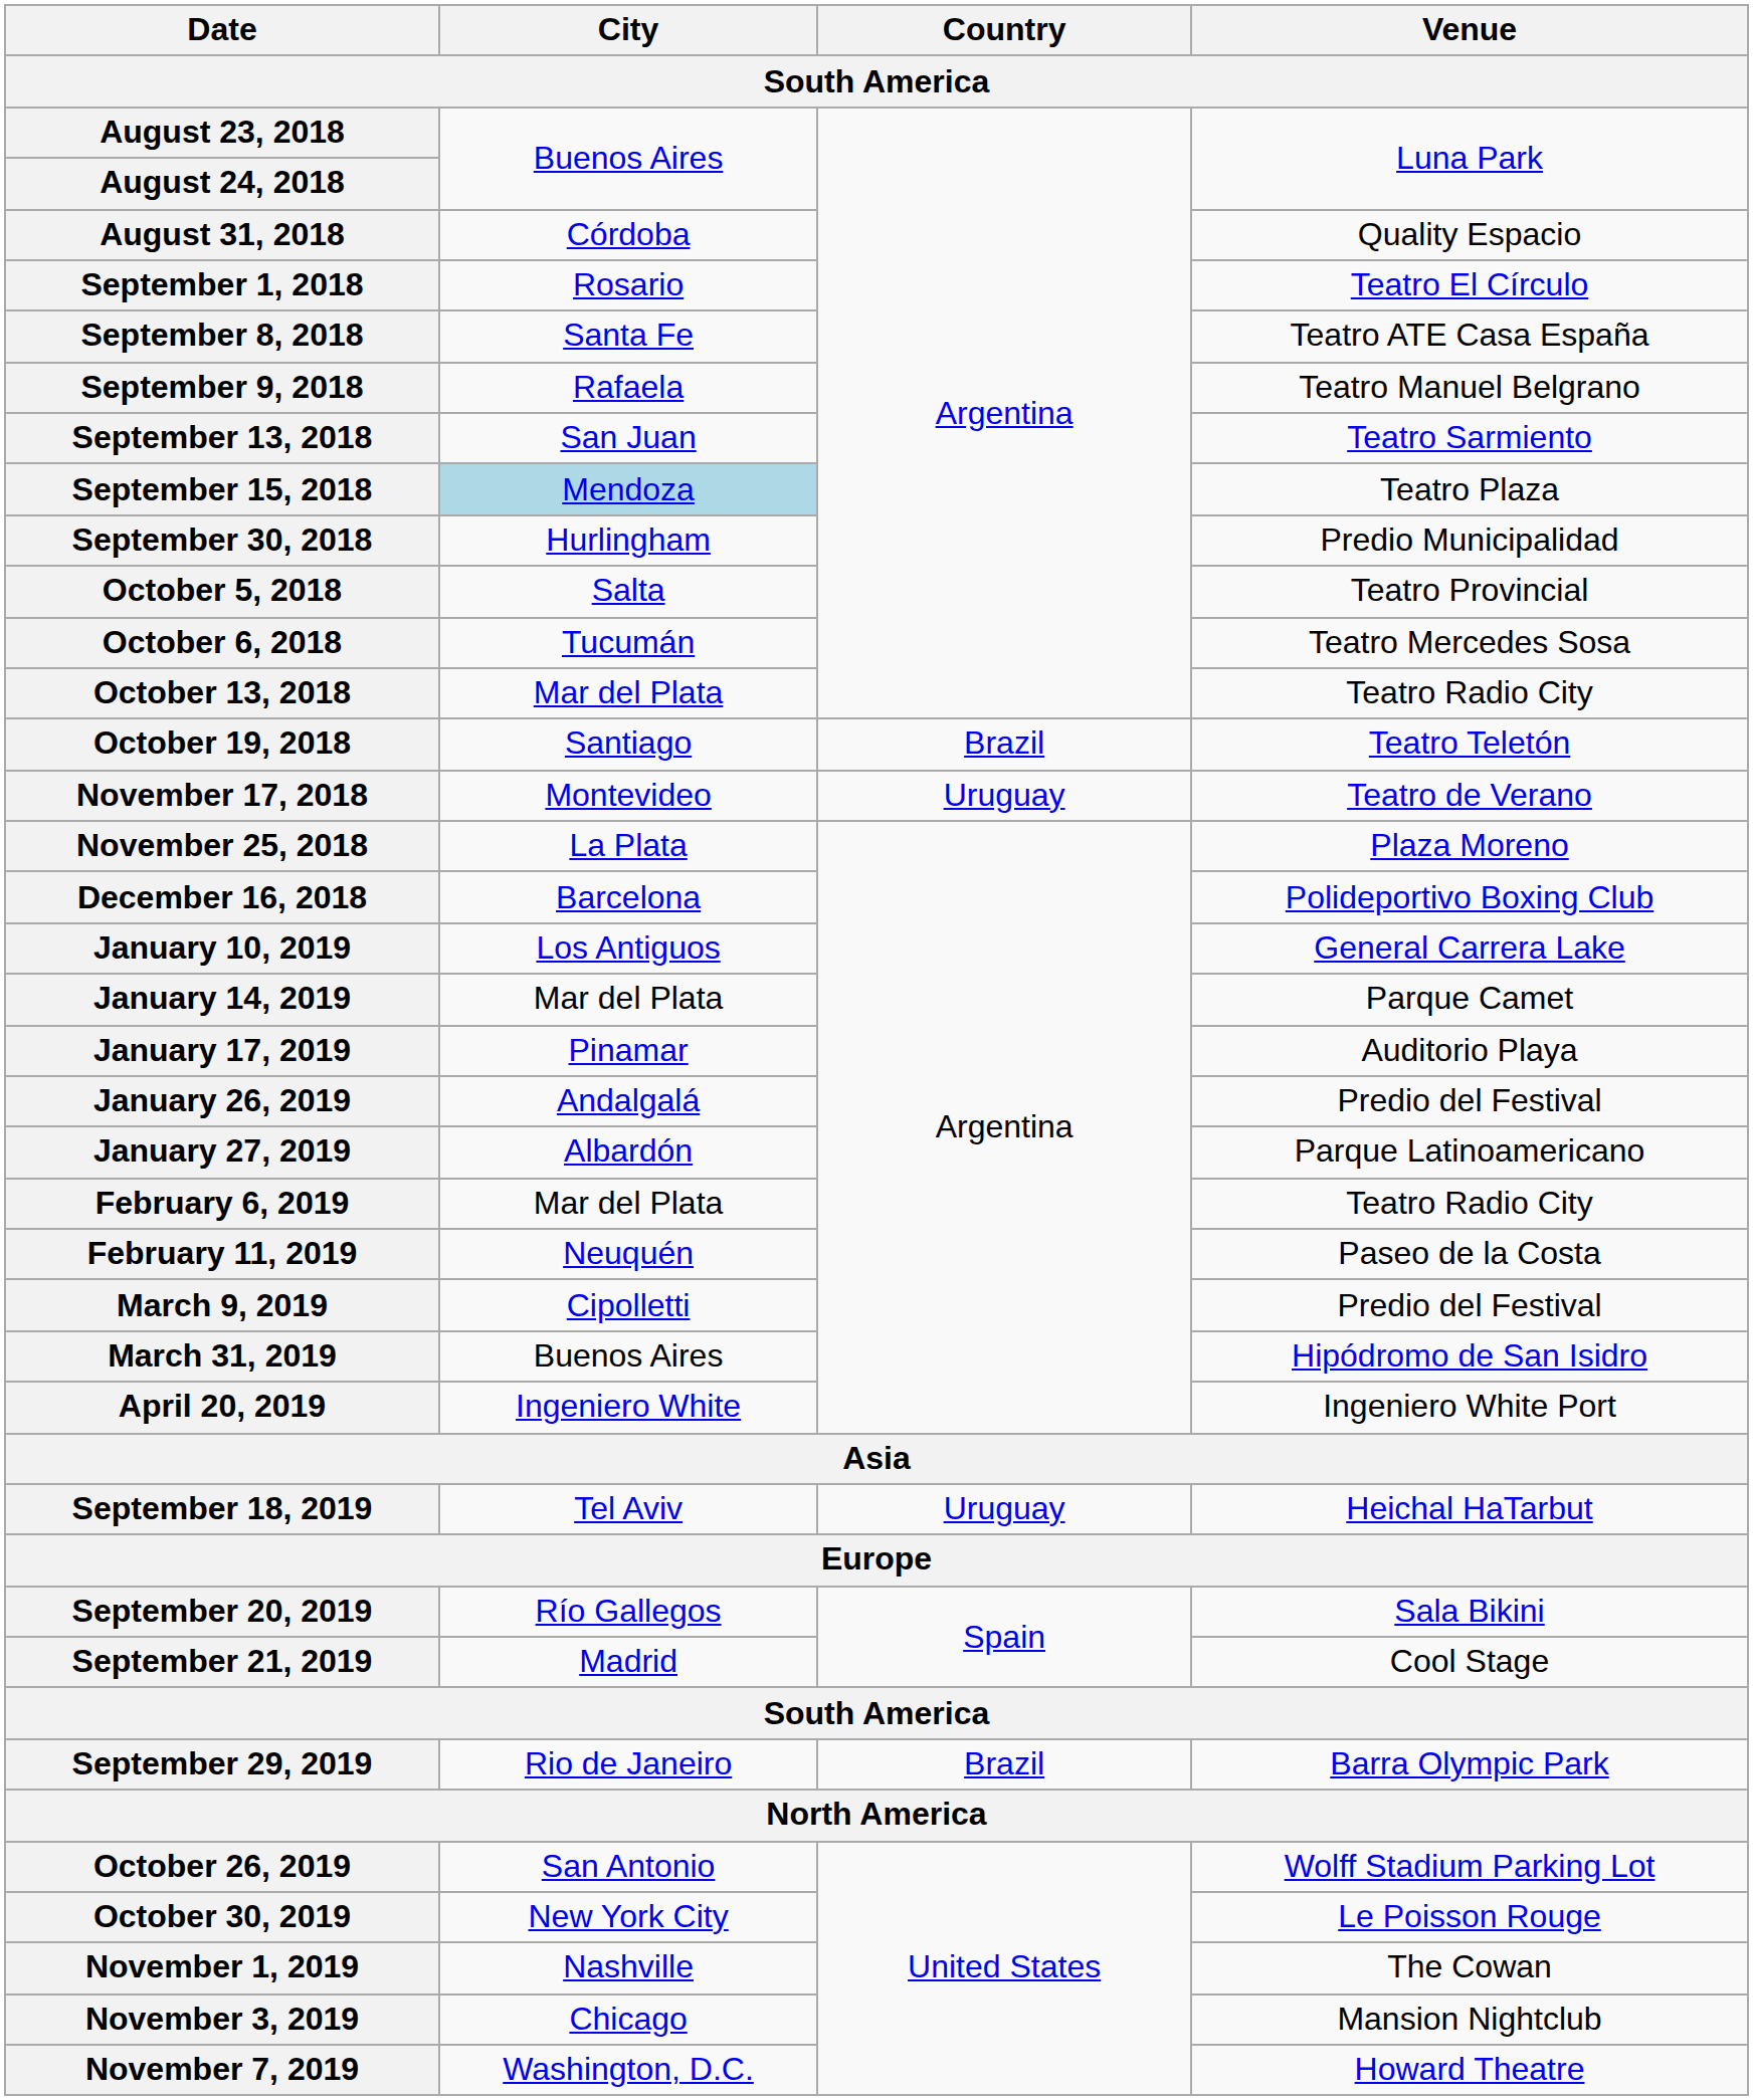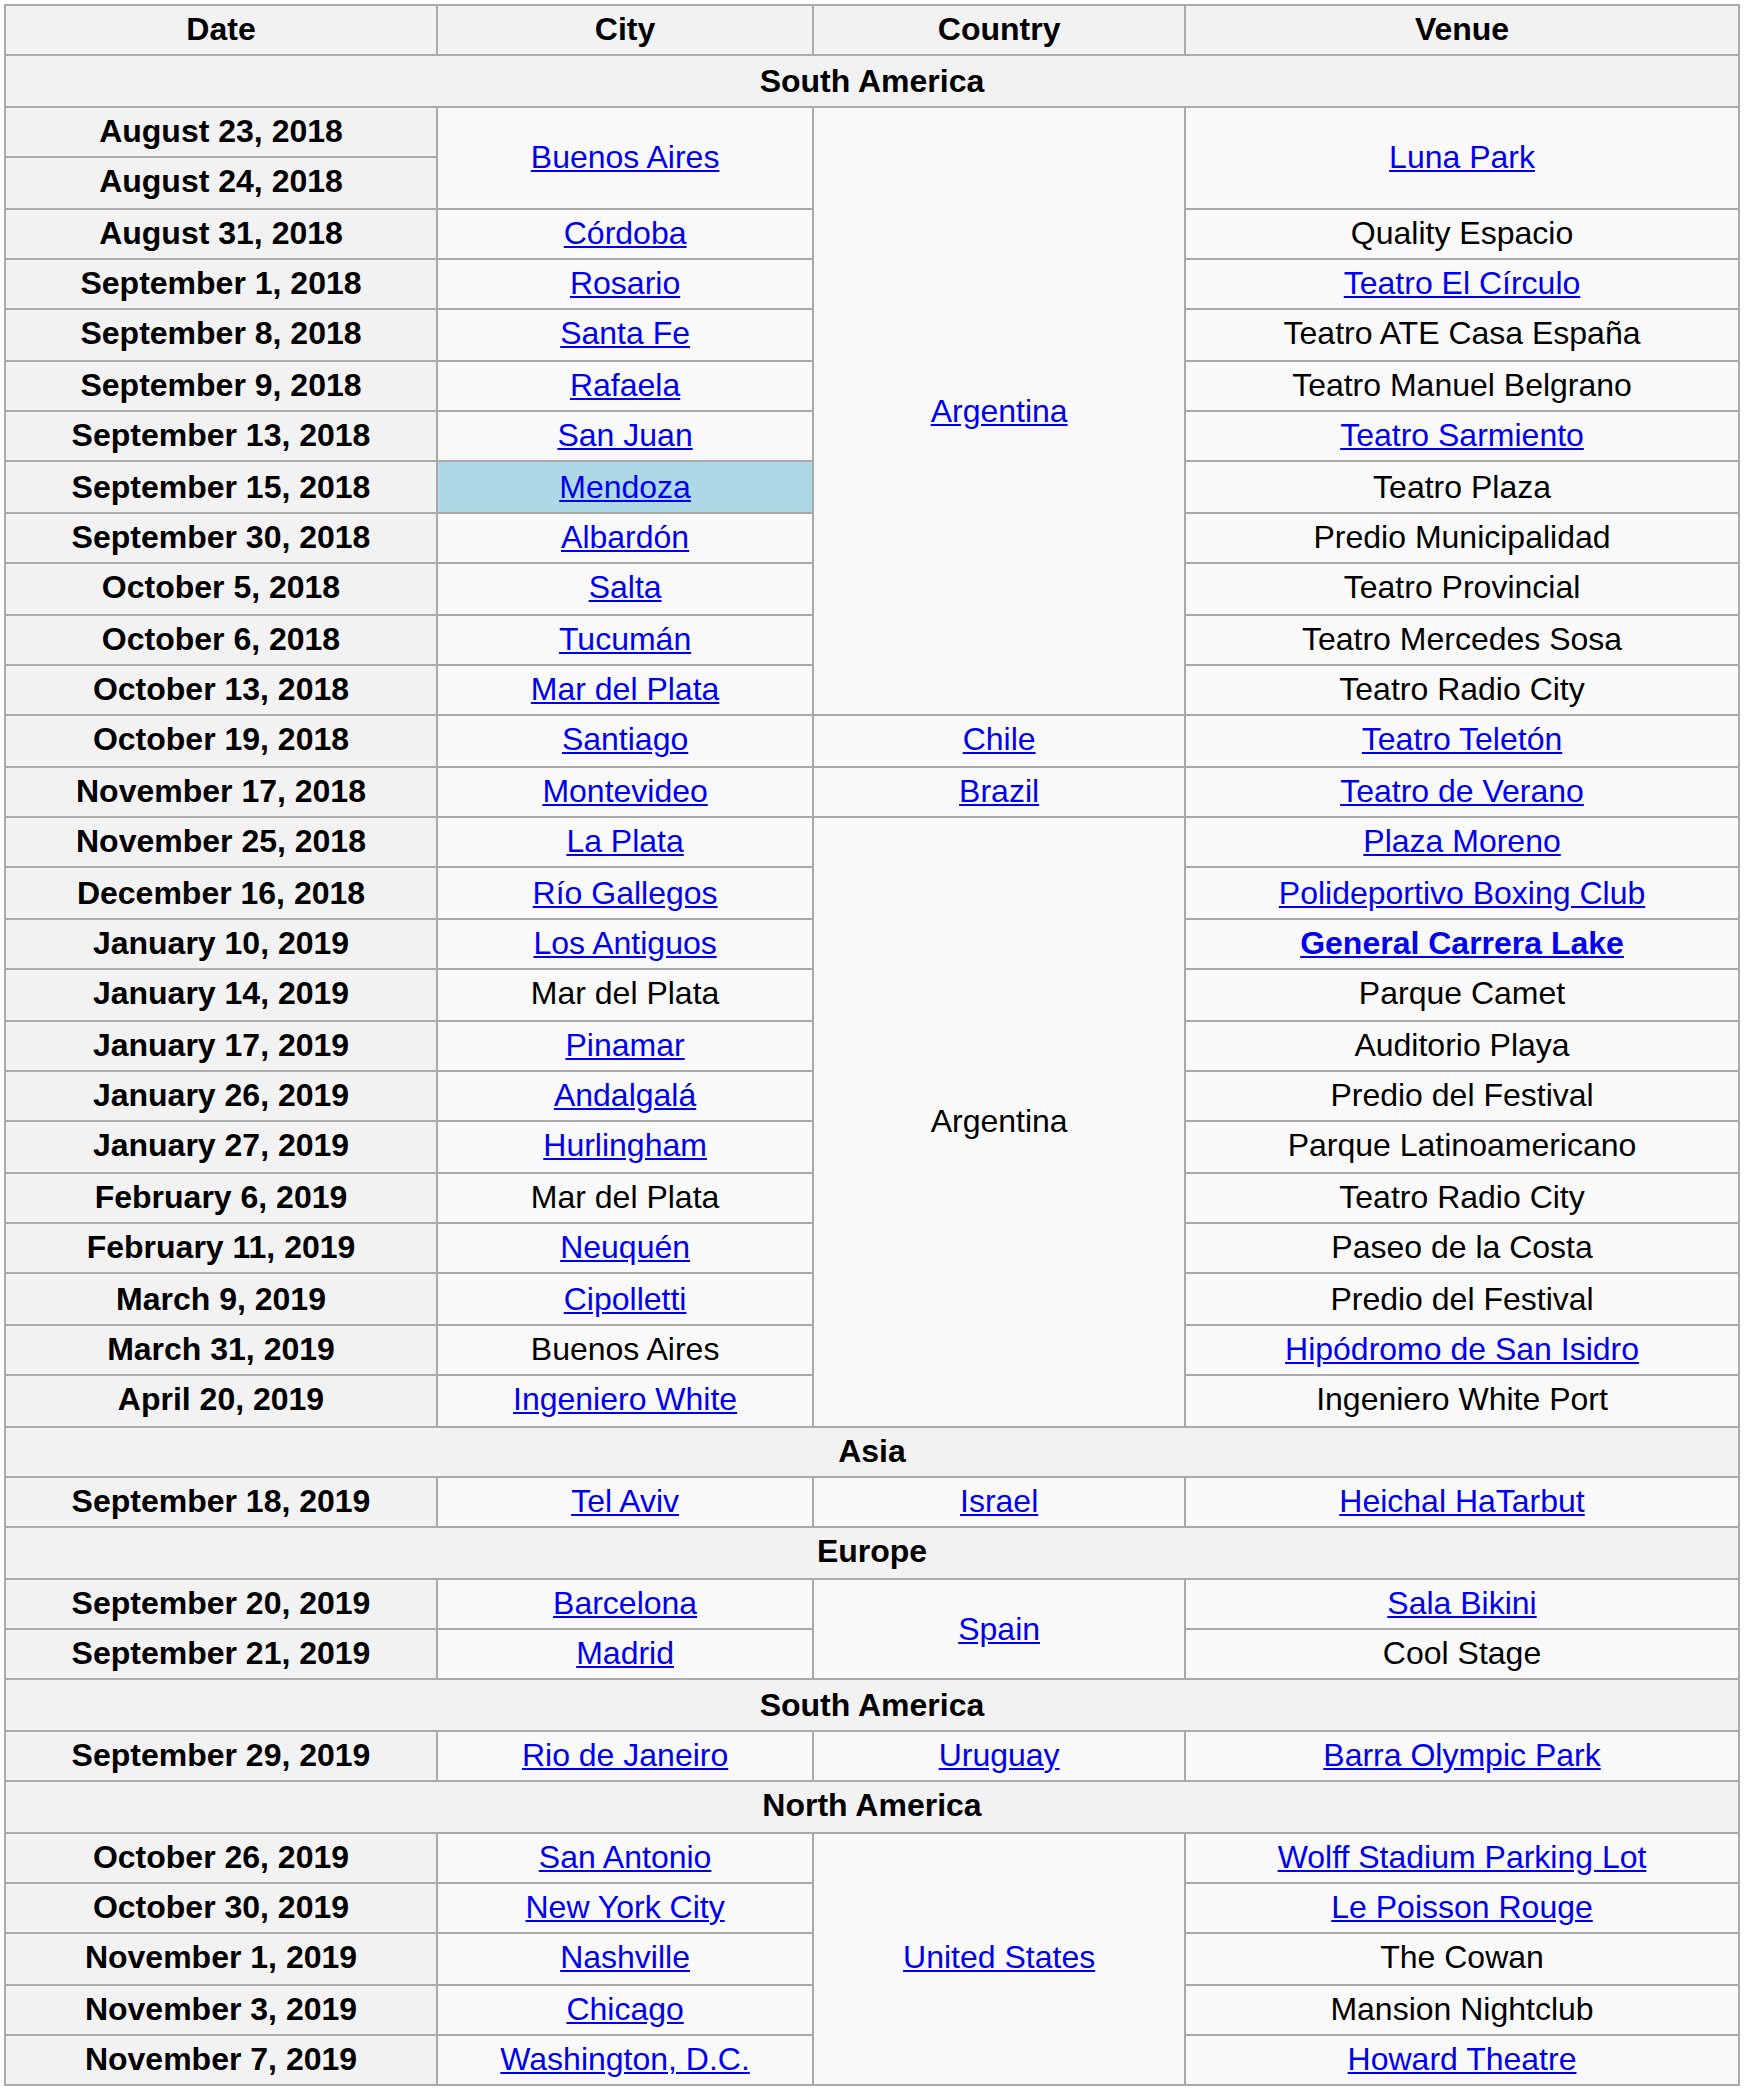September 30, 2018 | City: Hurlingham -> Albardón
October 19, 2018 | Country: Brazil -> Chile
November 17, 2018 | Country: Uruguay -> Brazil
December 16, 2018 | City: Barcelona -> Río Gallegos
January 10, 2019 | Venue: normal -> bold
January 27, 2019 | City: Albardón -> Hurlingham
September 18, 2019 | Country: Uruguay -> Israel
September 20, 2019 | City: Río Gallegos -> Barcelona
September 29, 2019 | Country: Brazil -> Uruguay
